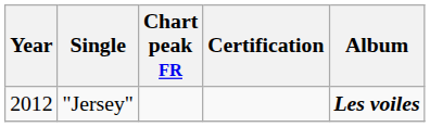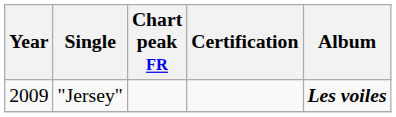"Jersey" | Year: 2012 -> 2009
